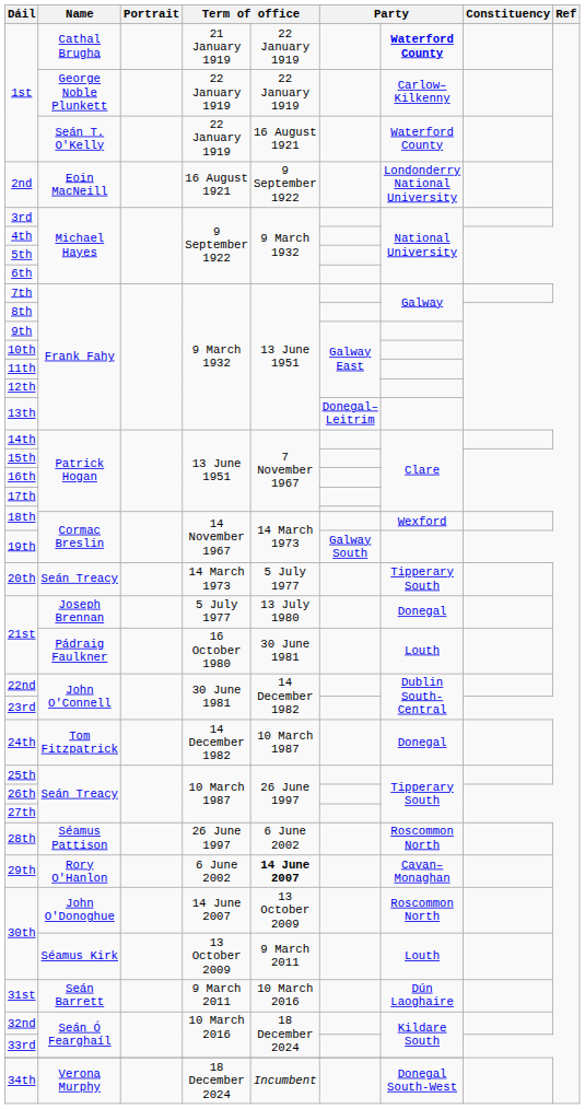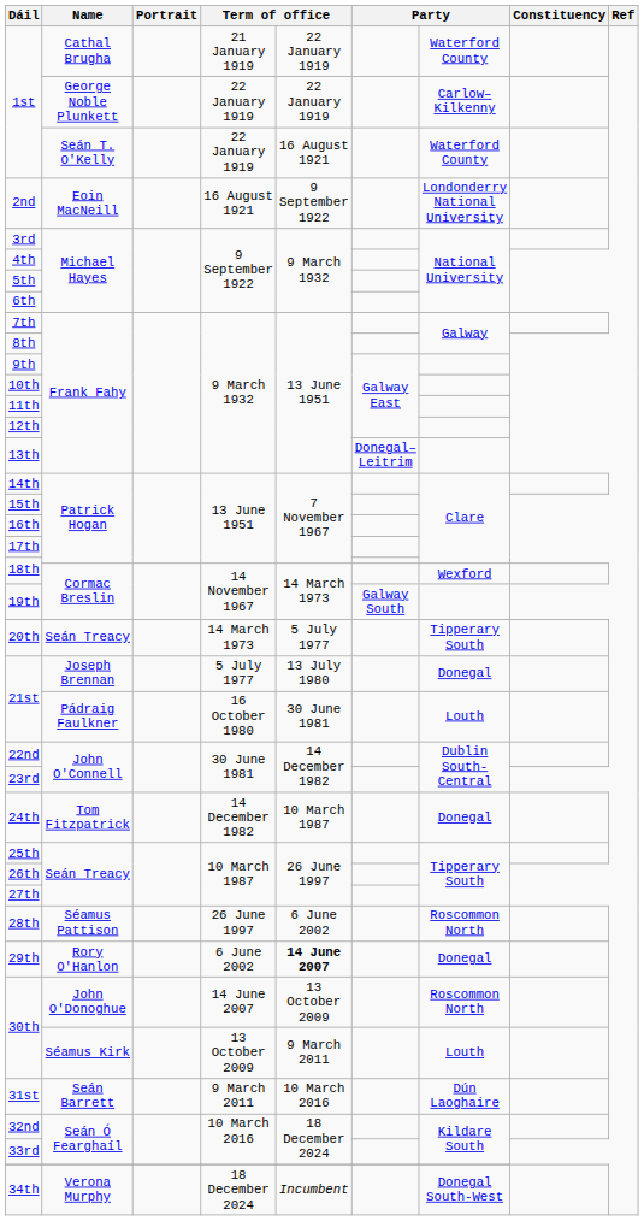1st / Cathal Brugha | column 7: bold -> normal
29th | column 7: Cavan–Monaghan -> Donegal
